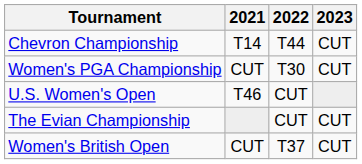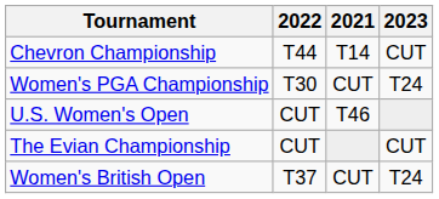columns swapped: 2021 <-> 2022
Women's PGA Championship | 2023: CUT -> T24
Women's British Open | 2023: CUT -> T24
